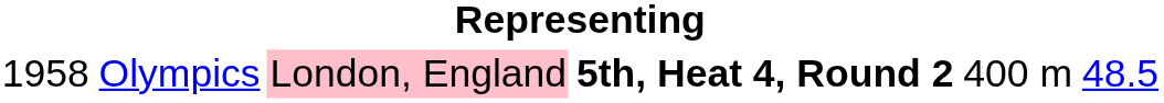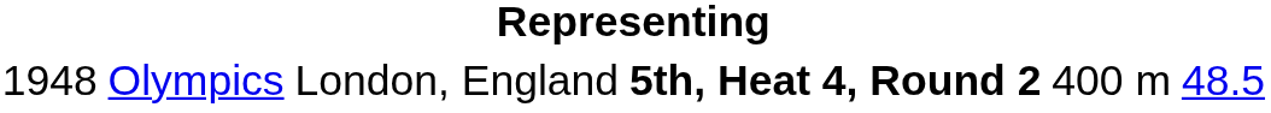Olympics | column 1: 1958 -> 1948
Olympics | column 3: pink background -> no background
